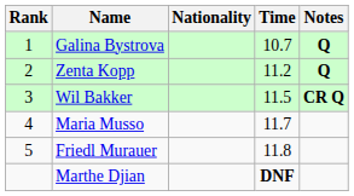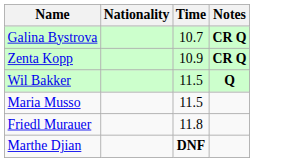- column: Rank | 1 | 2 | 3 | 4 | 5
Galina Bystrova | Notes: Q -> CR Q
Zenta Kopp | Time: 11.2 -> 10.9
Zenta Kopp | Notes: Q -> CR Q
Wil Bakker | Notes: CR Q -> Q
Maria Musso | Time: 11.7 -> 11.5
